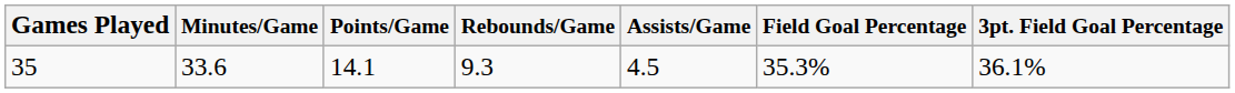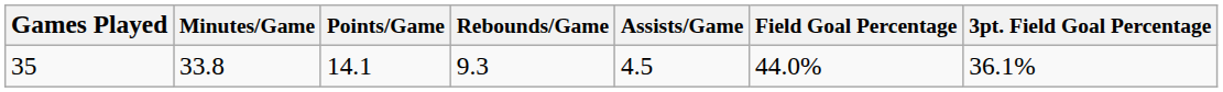35 | Minutes/Game: 33.6 -> 33.8
35 | Field Goal Percentage: 35.3% -> 44.0%
